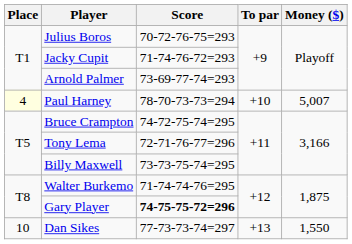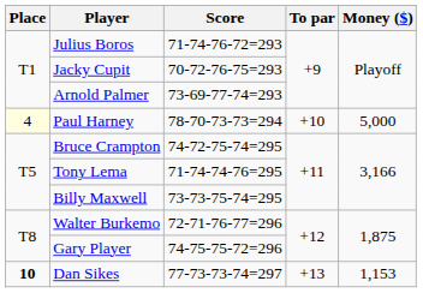Julius Boros | Score: 70-72-76-75=293 -> 71-74-76-72=293
Jacky Cupit | Score: 71-74-76-72=293 -> 70-72-76-75=293
Paul Harney | Money ($): 5,007 -> 5,000
Tony Lema | Score: 72-71-76-77=296 -> 71-74-74-76=295
Walter Burkemo | Score: 71-74-74-76=295 -> 72-71-76-77=296
Gary Player | Score: bold -> normal
Dan Sikes | Place: normal -> bold
Dan Sikes | Money ($): 1,550 -> 1,153
